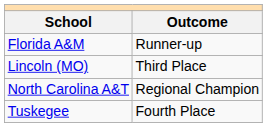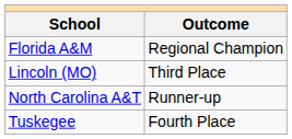Florida A&M | Outcome: Runner-up -> Regional Champion
North Carolina A&T | Outcome: Regional Champion -> Runner-up
